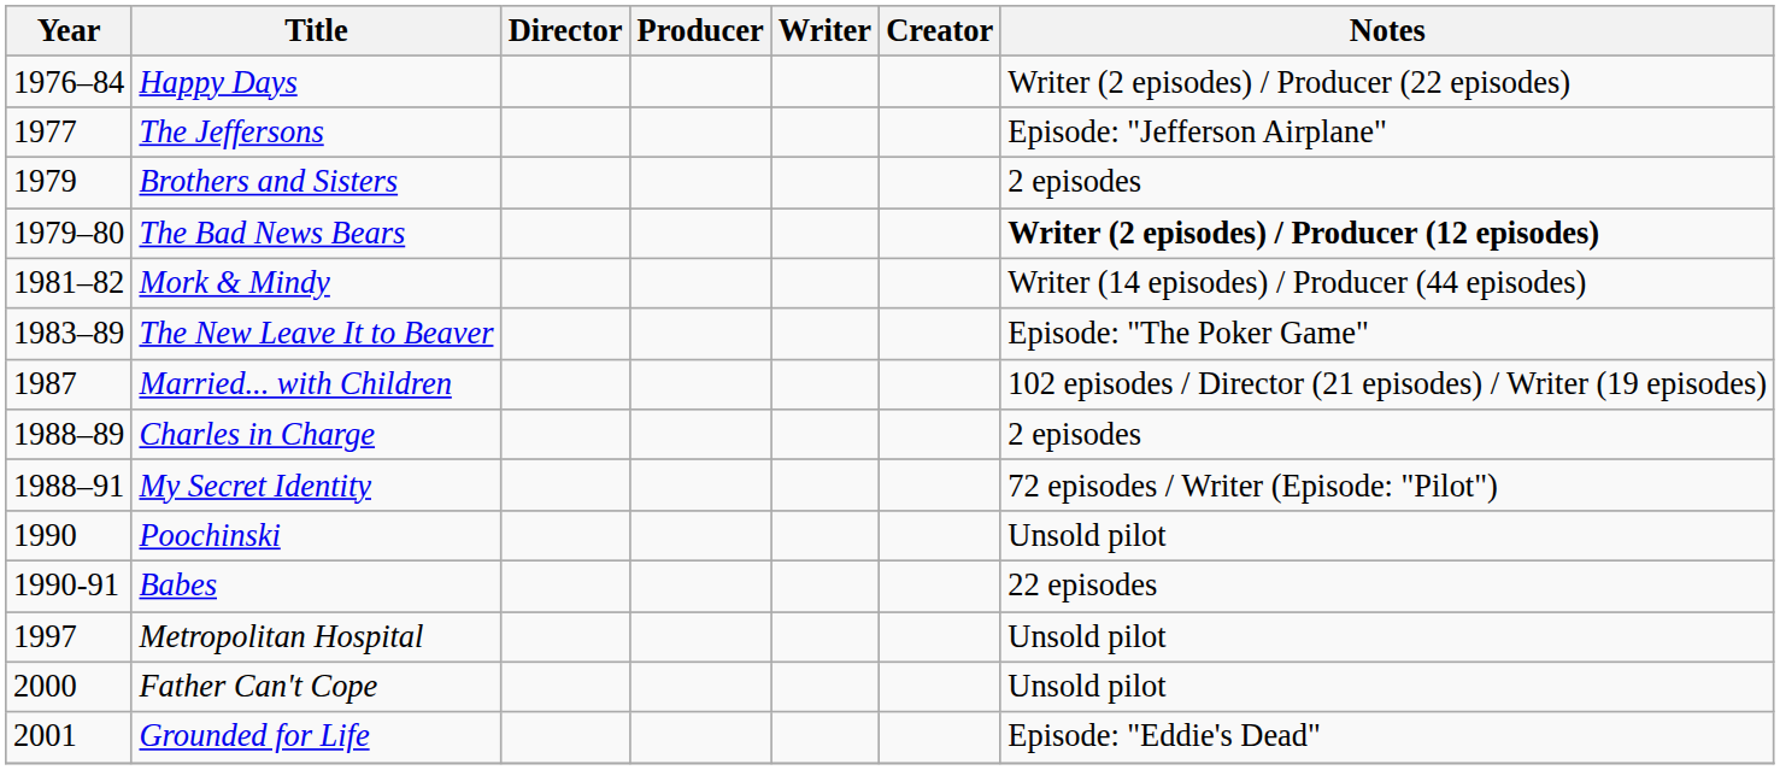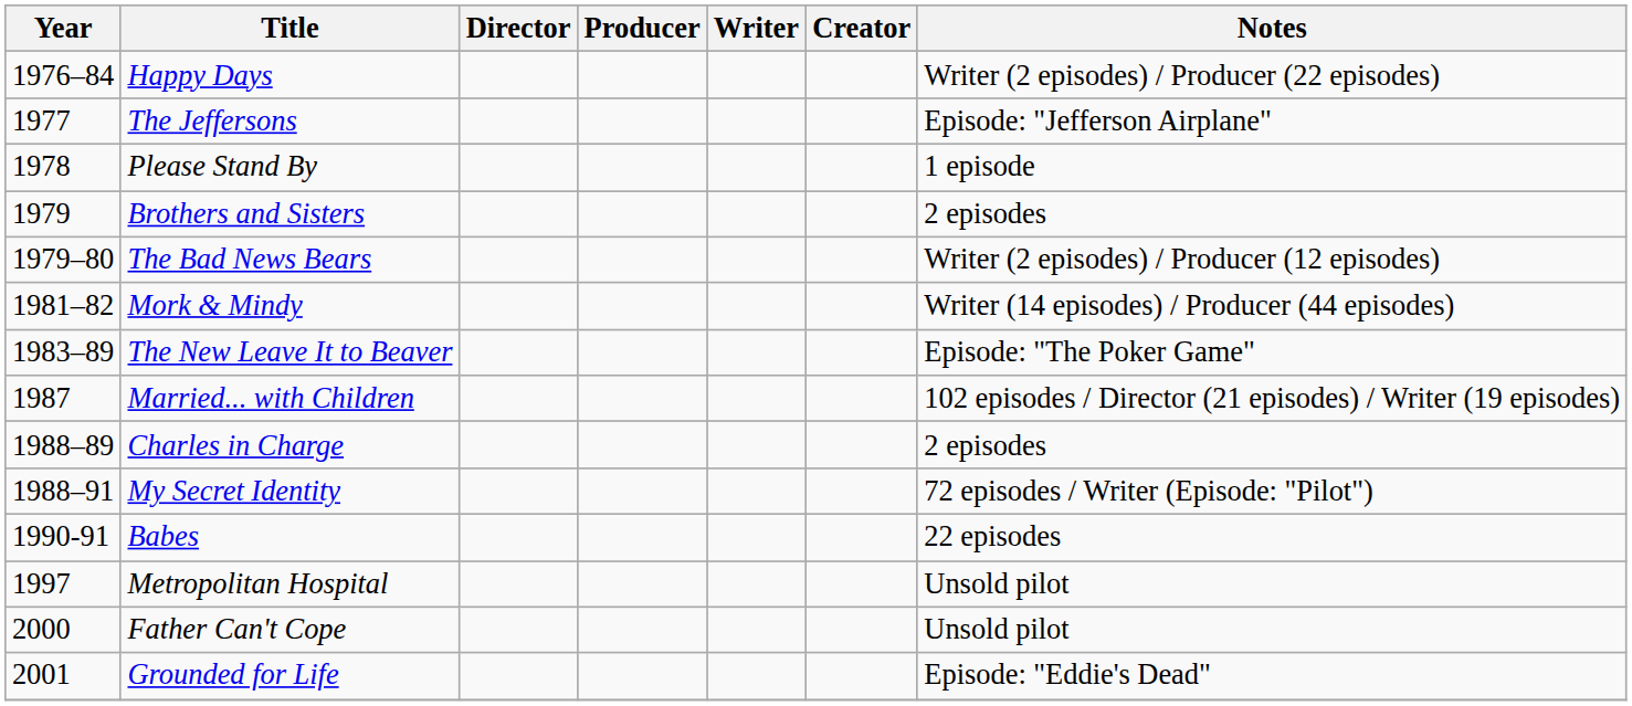+ row: 1978 | Please Stand By | 1 episode
The Bad News Bears | Notes: bold -> normal
- row: 1990 | Poochinski | Unsold pilot
